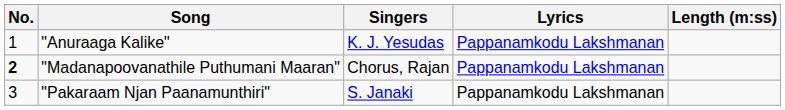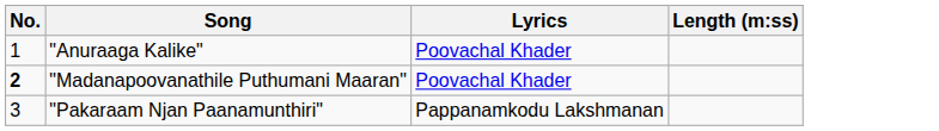- column: Singers | K. J. Yesudas | Chorus, Rajan | S. Janaki
"Anuraaga Kalike" | Lyrics: Pappanamkodu Lakshmanan -> Poovachal Khader
"Madanapoovanathile Puthumani Maaran" | Lyrics: Pappanamkodu Lakshmanan -> Poovachal Khader
